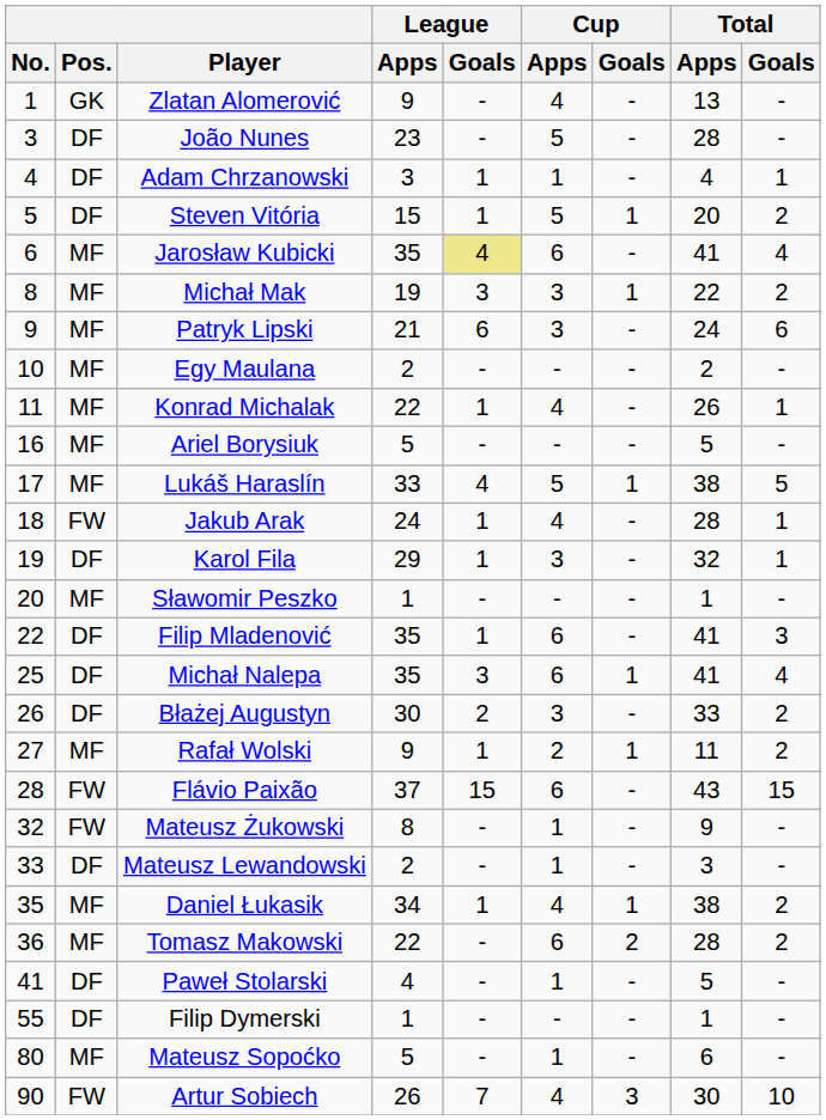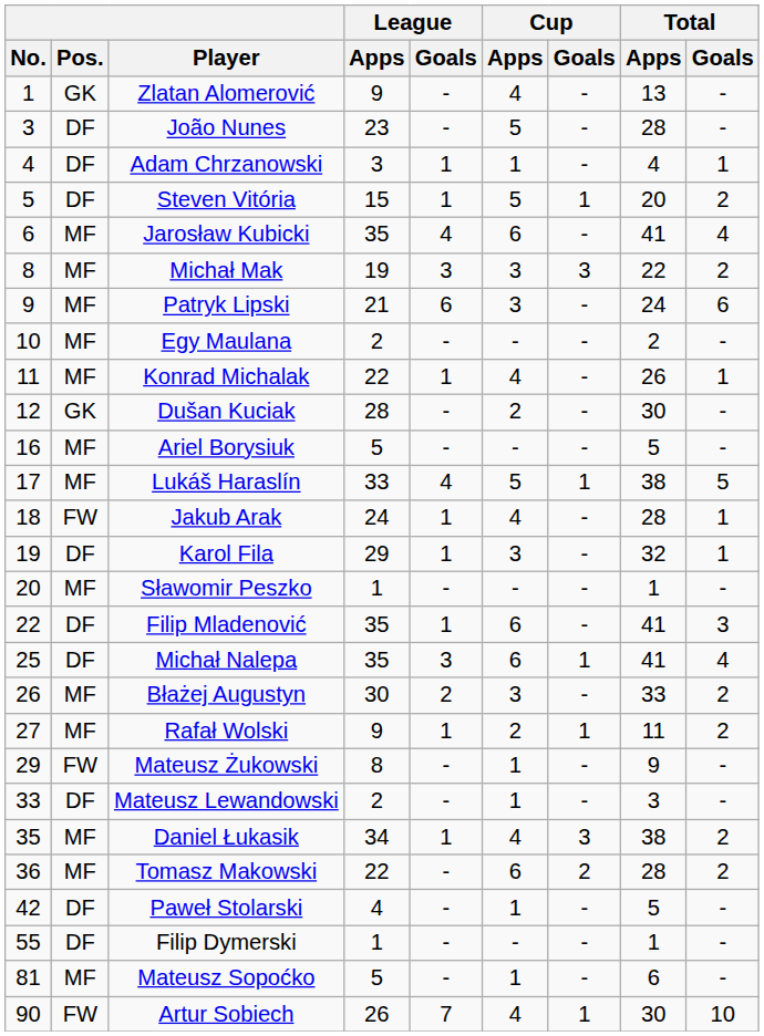Jarosław Kubicki | League / Goals: khaki background -> no background
Michał Mak | Cup / Goals: 1 -> 3
+ row: 12 | GK | Dušan Kuciak | 28 | - | 2 | - | 30 | -
Błażej Augustyn | Pos.: DF -> MF
- row: 28 | FW | Flávio Paixão | 37 | 15 | 6 | - | 43 | 15
Mateusz Żukowski | No.: 32 -> 29
Daniel Łukasik | Cup / Goals: 1 -> 3
Paweł Stolarski | No.: 41 -> 42
Mateusz Sopoćko | No.: 80 -> 81
Artur Sobiech | Cup / Goals: 3 -> 1
